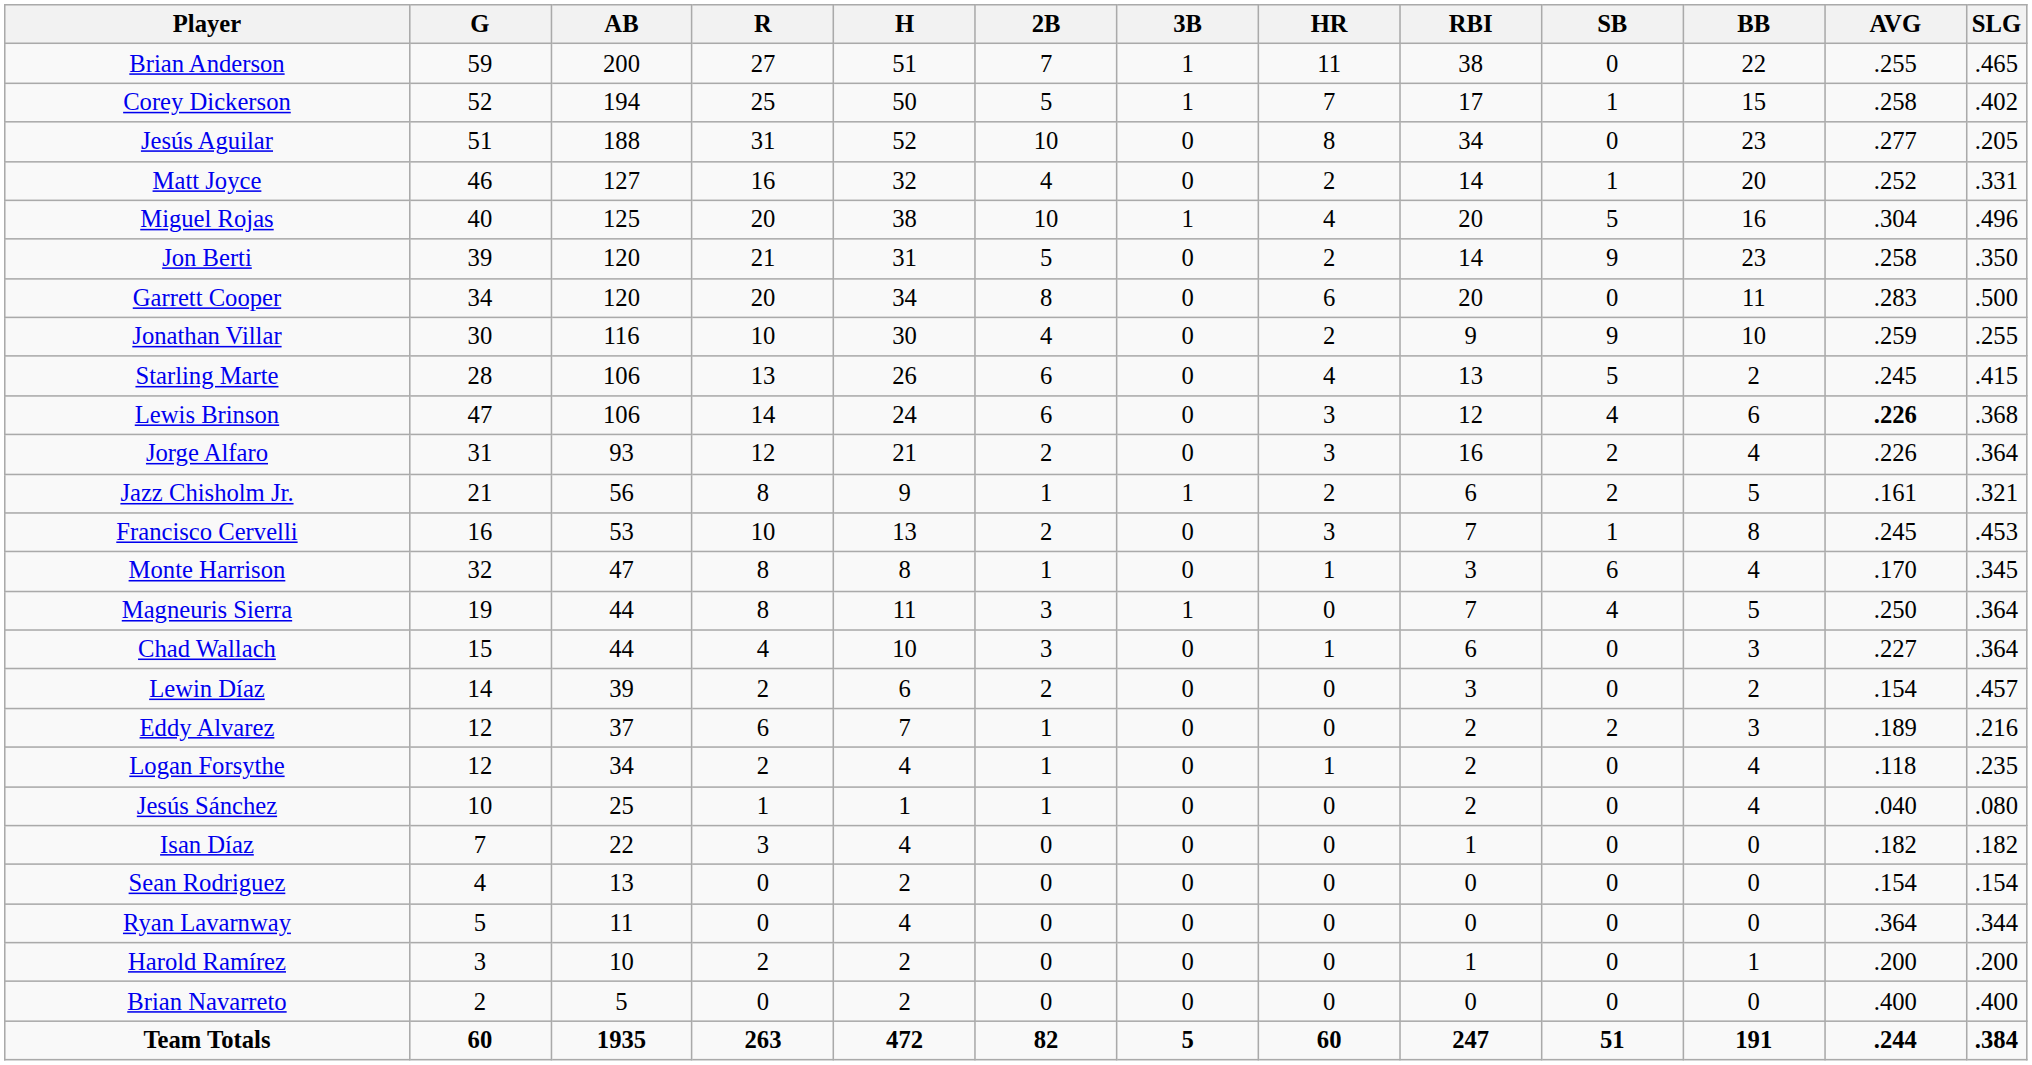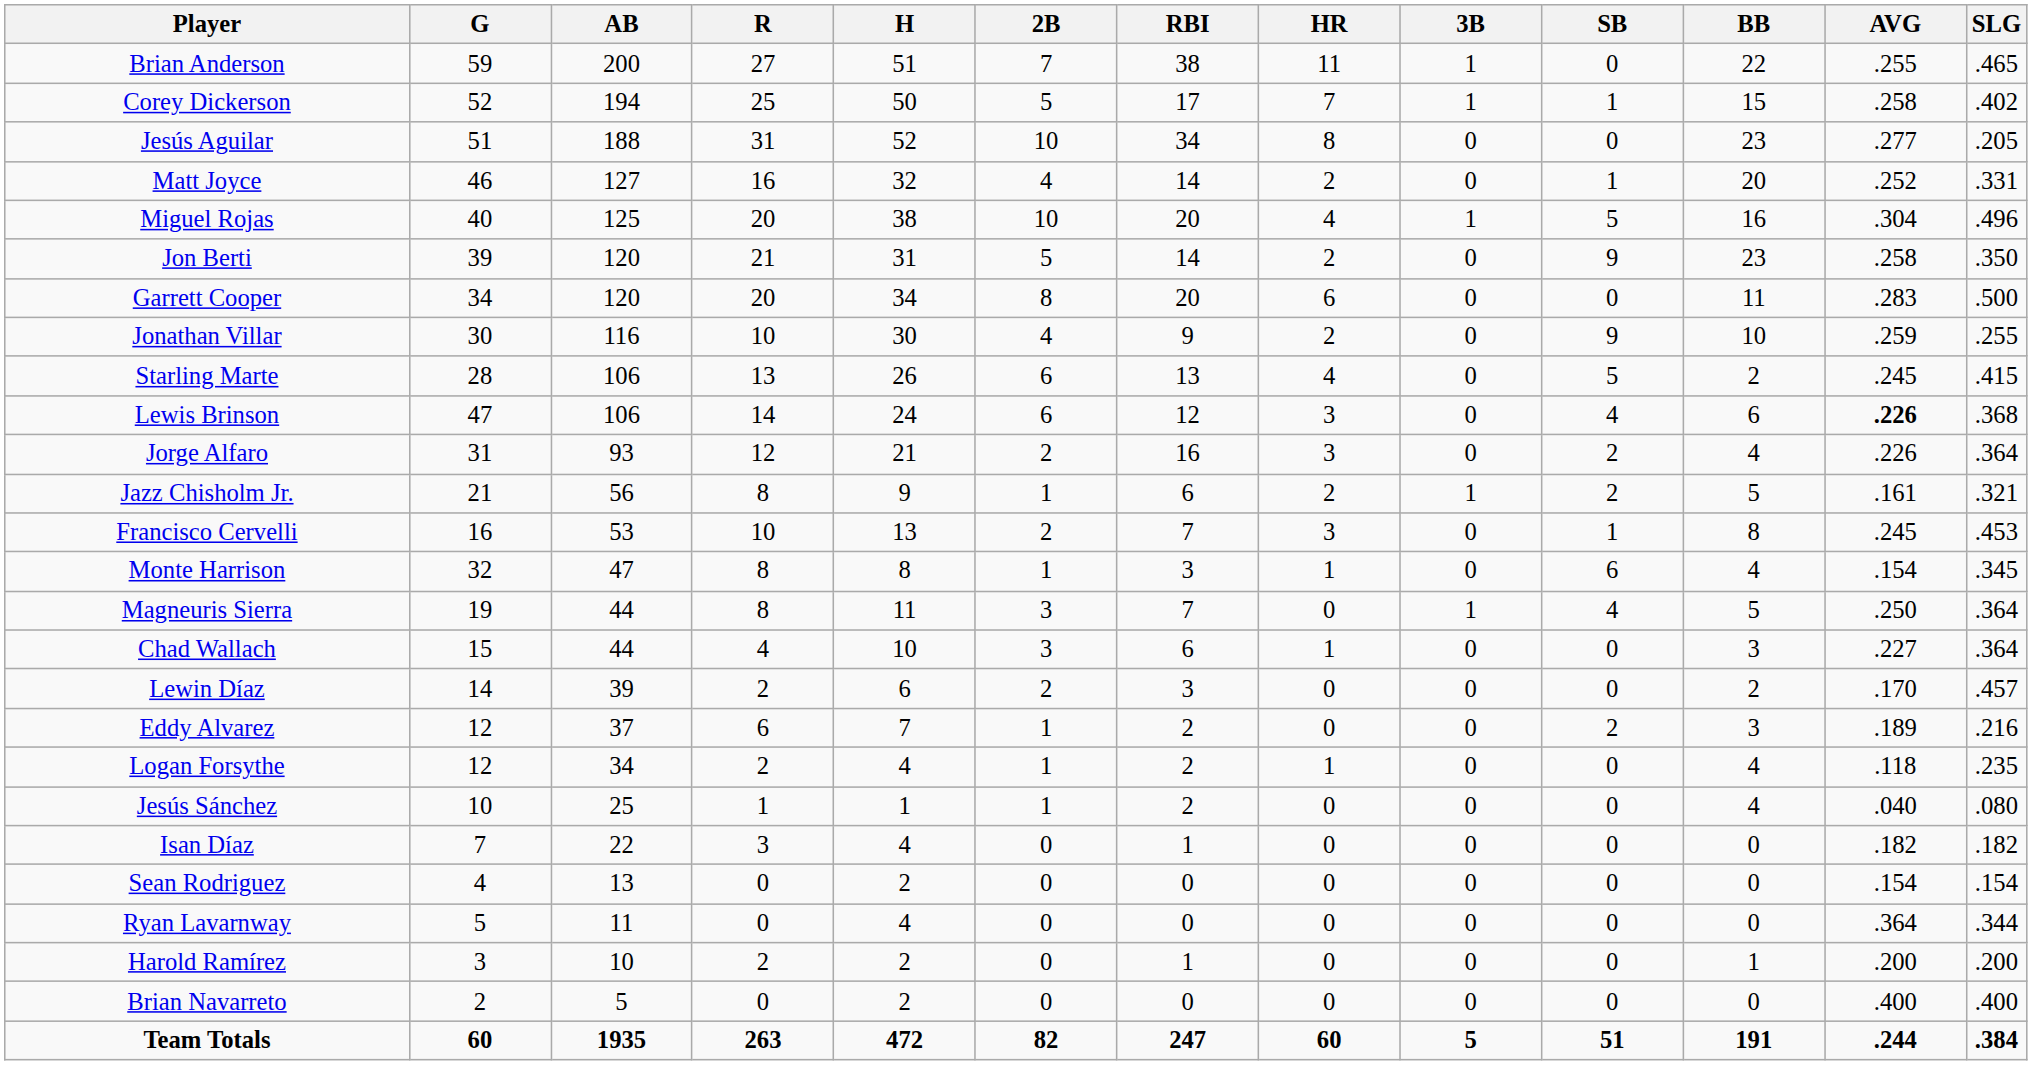columns swapped: 3B <-> RBI
Monte Harrison | AVG: .170 -> .154
Lewin Díaz | AVG: .154 -> .170
